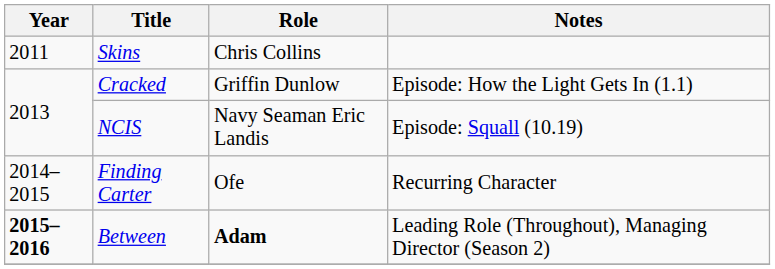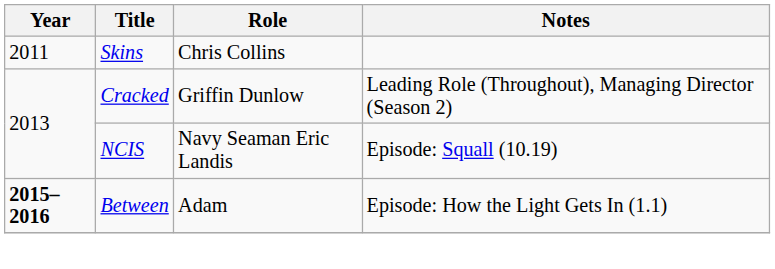Cracked | Notes: Episode: How the Light Gets In (1.1) -> Leading Role (Throughout), Managing Director (Season 2)
- row: 2014–2015 | Finding Carter | Ofe | Recurring Character
Between | Role: bold -> normal
Between | Notes: Leading Role (Throughout), Managing Director (Season 2) -> Episode: How the Light Gets In (1.1)
